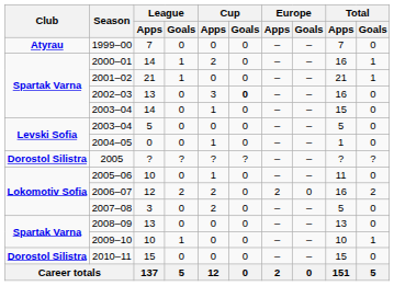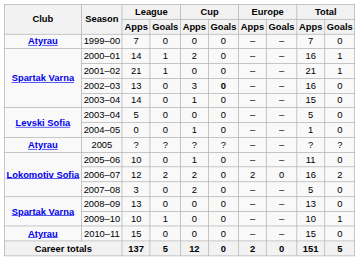2005 | Club: Dorostol Silistra -> Atyrau
2010–11 | Club: Dorostol Silistra -> Atyrau
